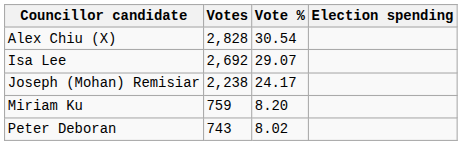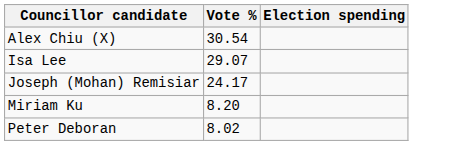- column: Votes | 2,828 | 2,692 | 2,238 | 759 | 743
